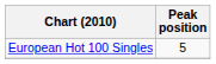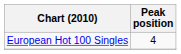European Hot 100 Singles | Peak position: 5 -> 4
